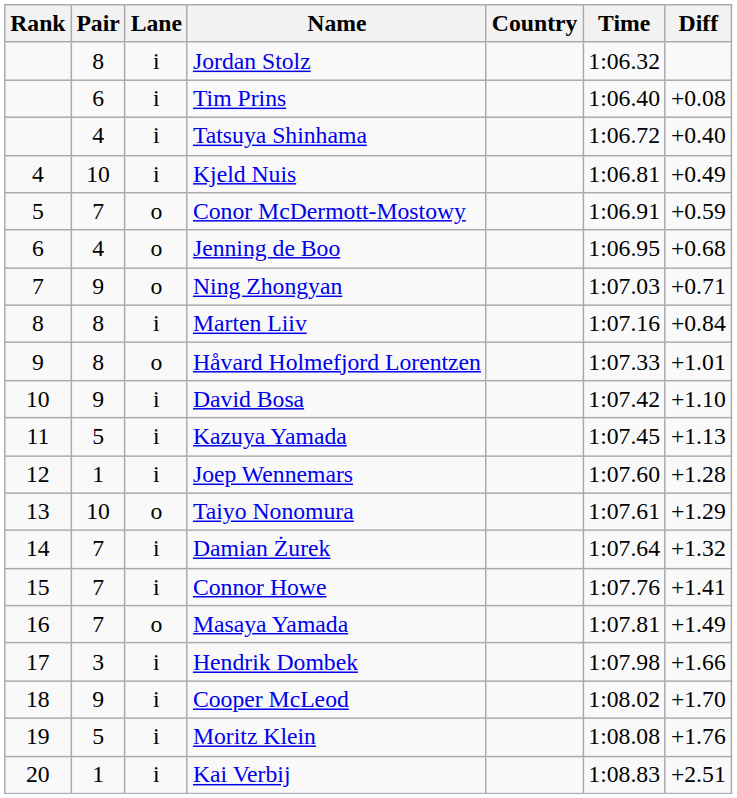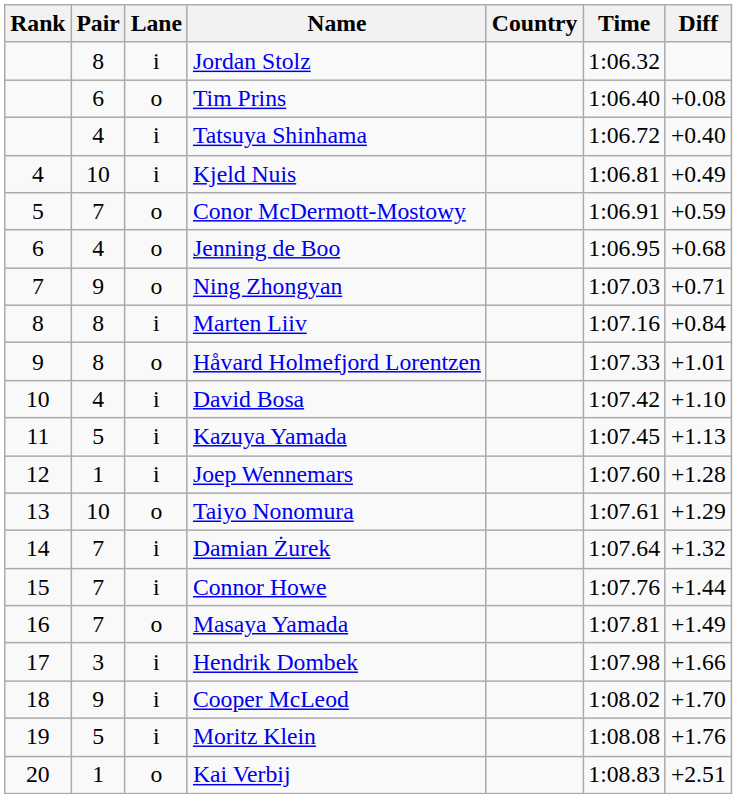Tim Prins | Lane: i -> o
David Bosa | Pair: 9 -> 4
Connor Howe | Diff: +1.41 -> +1.44
Kai Verbij | Lane: i -> o
